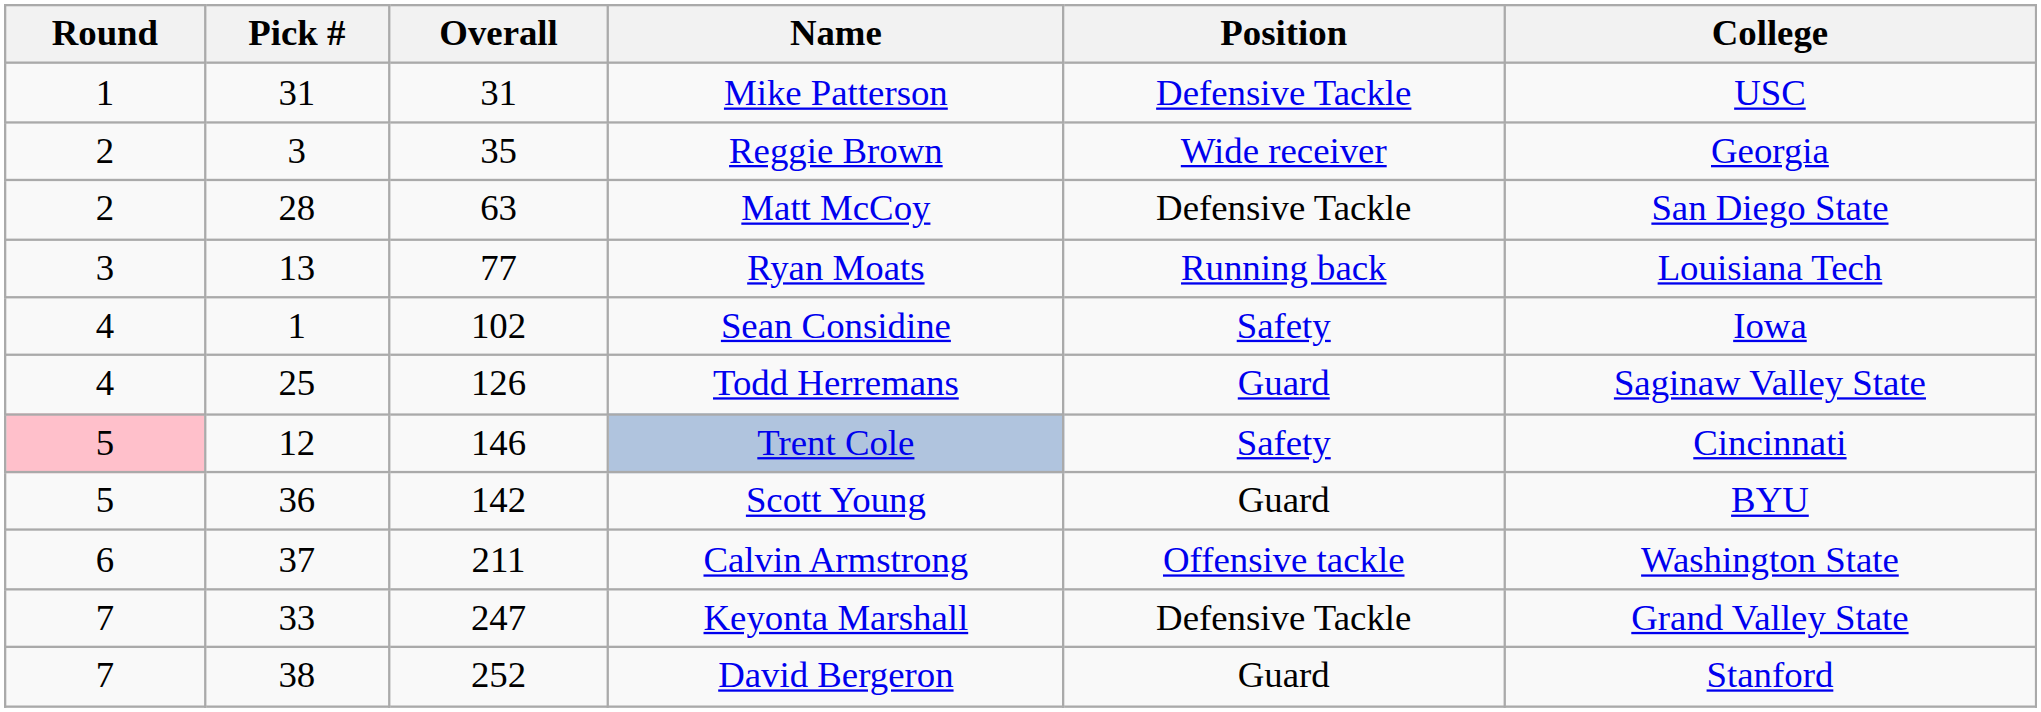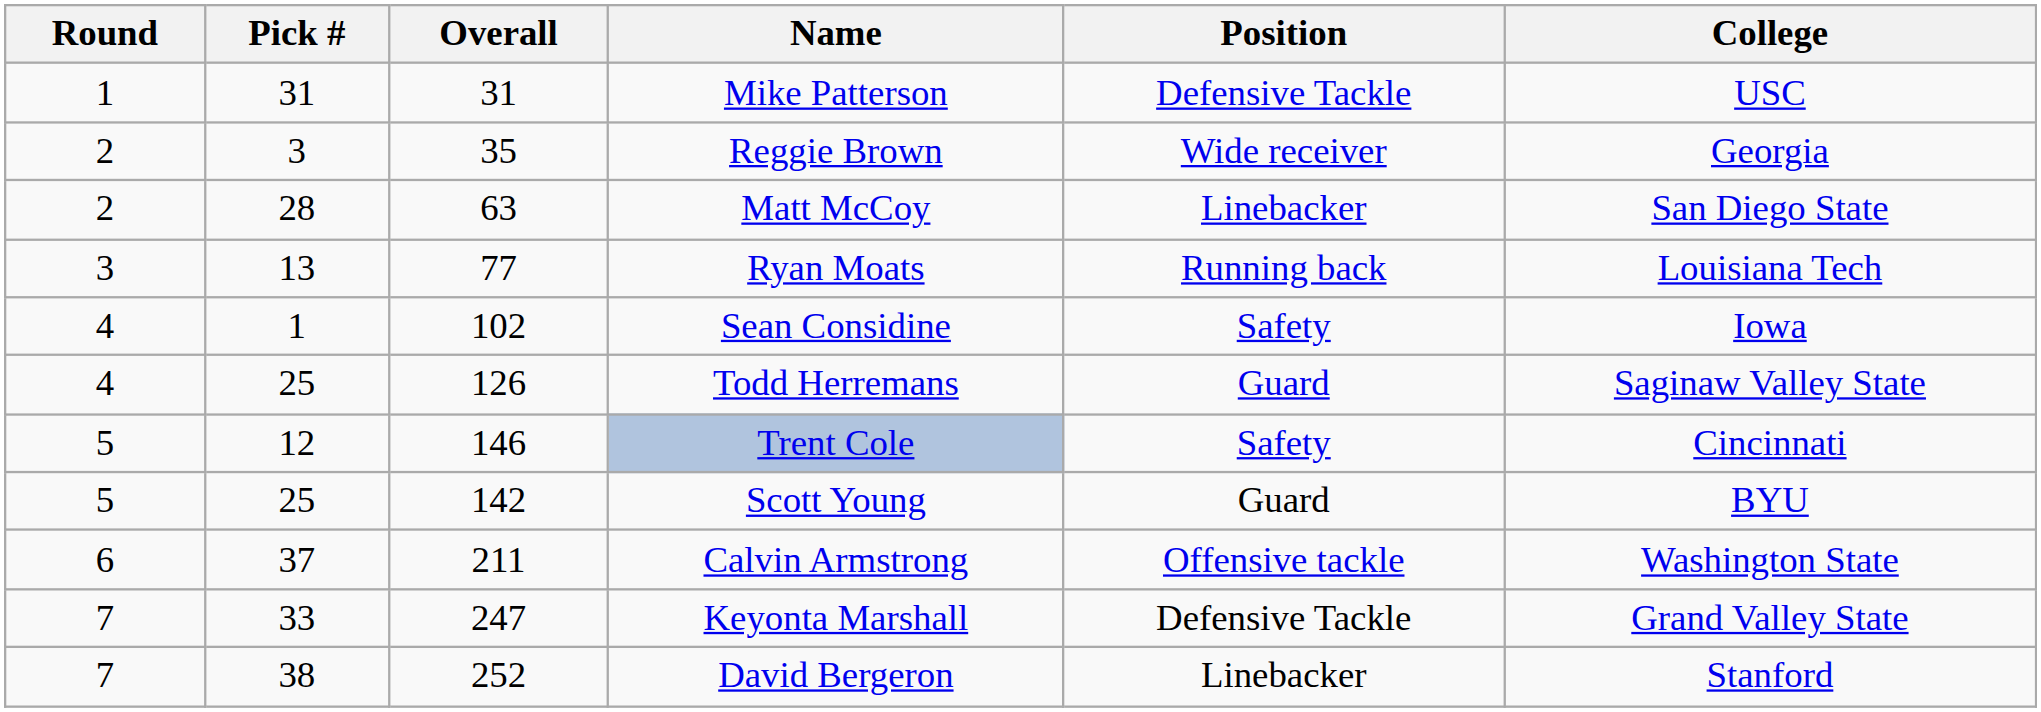Matt McCoy | Position: Defensive Tackle -> Linebacker
Trent Cole | Round: pink background -> no background
Scott Young | Pick #: 36 -> 25
David Bergeron | Position: Guard -> Linebacker
